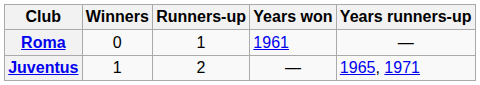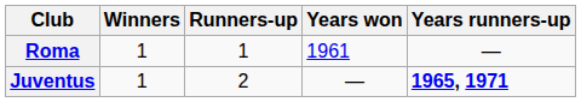Roma | Winners: 0 -> 1
Juventus | Years runners-up: normal -> bold
